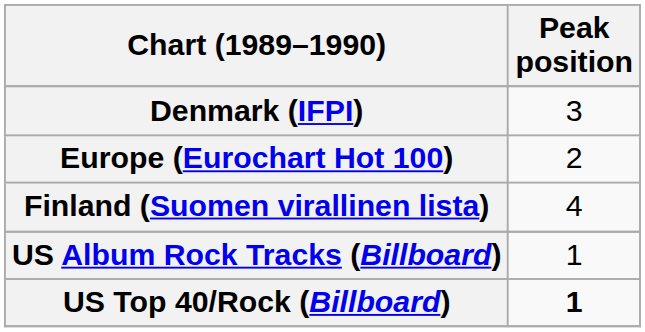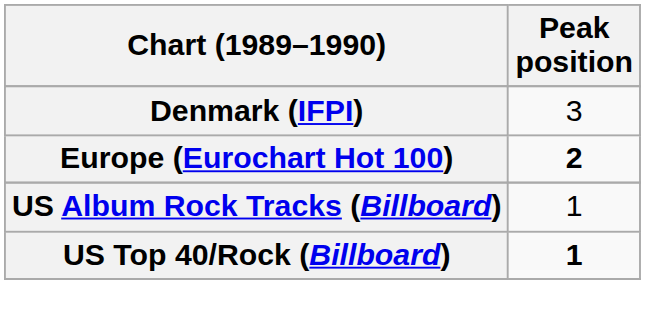Europe (Eurochart Hot 100) | Peak position: normal -> bold
- row: Finland (Suomen virallinen lista) | 4
